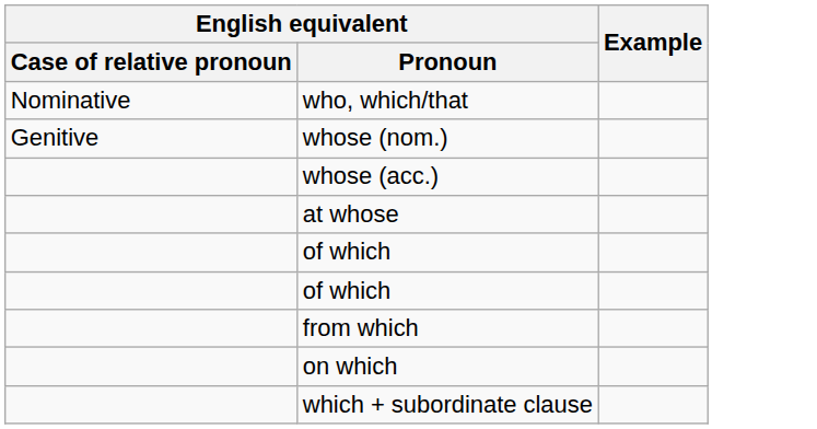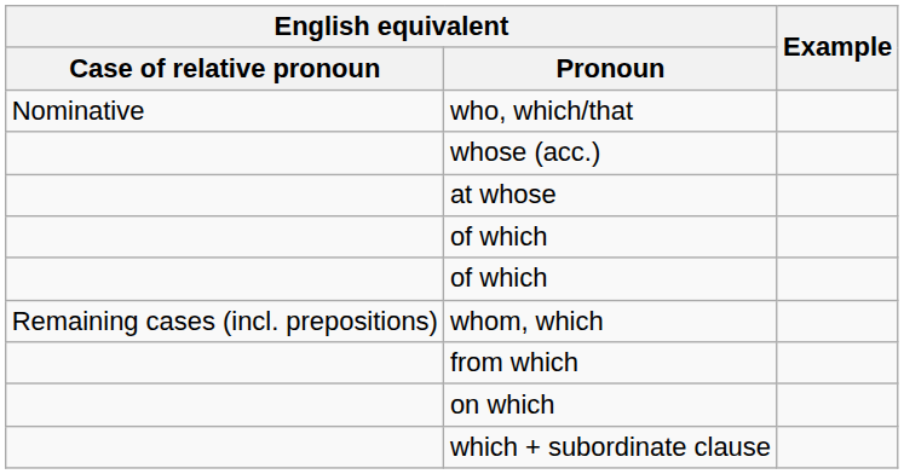- row: Genitive | whose (nom.)
+ row: Remaining cases (incl. prepositions) | whom, which
